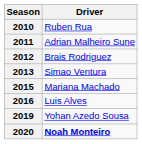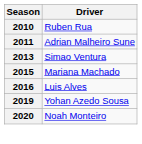- row: 2012 | Brais Rodriguez
2020 | Driver: bold -> normal
